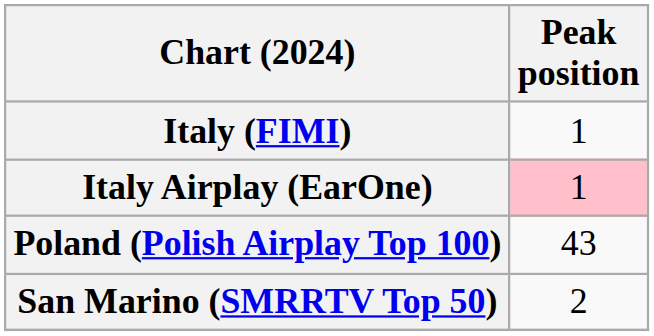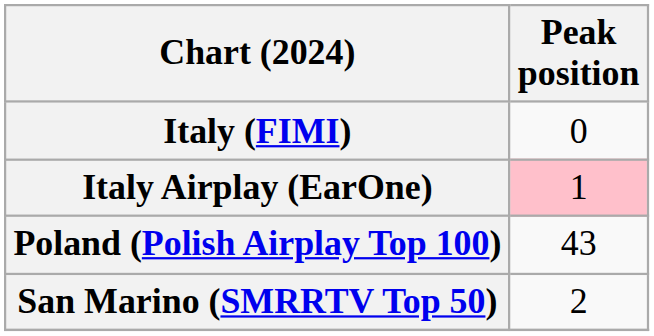Italy (FIMI) | Peak position: 1 -> 0
